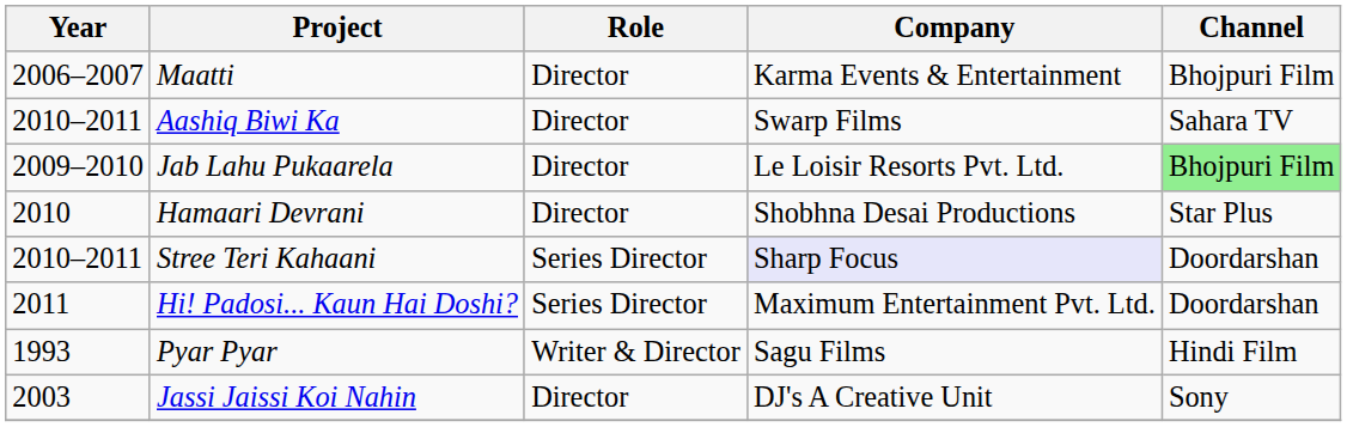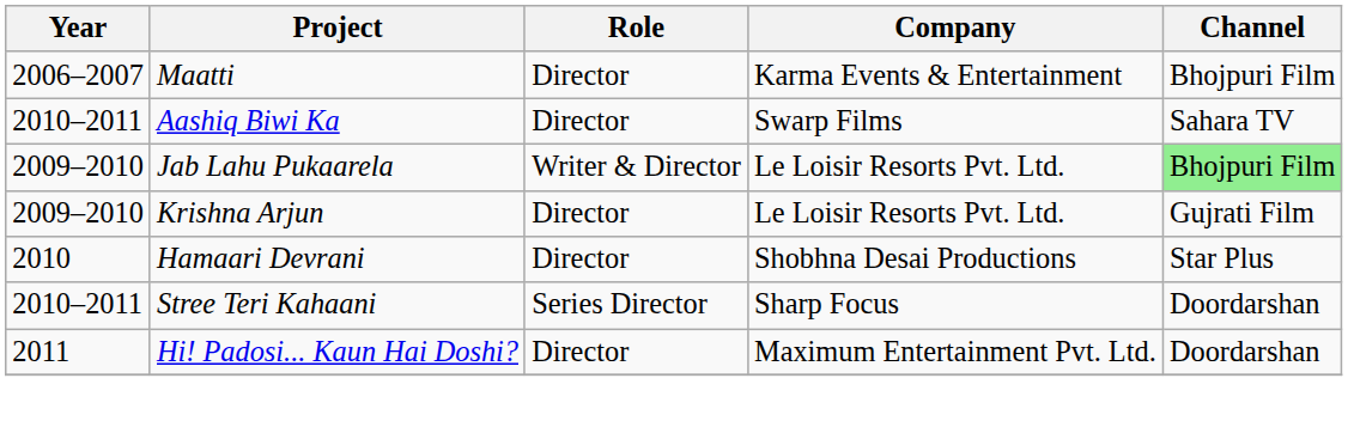Jab Lahu Pukaarela | Role: Director -> Writer & Director
+ row: 2009–2010 | Krishna Arjun | Director | Le Loisir Resorts Pvt. Ltd. | Gujrati Film
Stree Teri Kahaani | Company: lavender background -> no background
Hi! Padosi... Kaun Hai Doshi? | Role: Series Director -> Director
- row: 1993 | Pyar Pyar | Writer & Director | Sagu Films | Hindi Film
- row: 2003 | Jassi Jaissi Koi Nahin | Director | DJ's A Creative Unit | Sony
